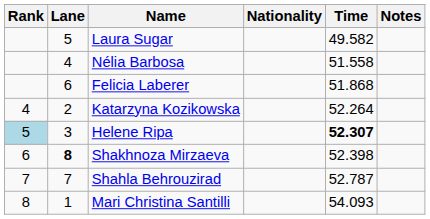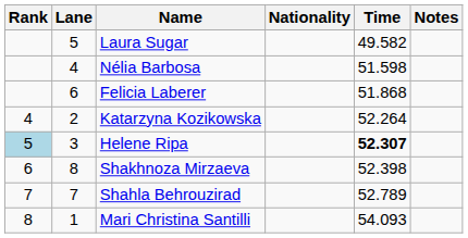Nélia Barbosa | Time: 51.558 -> 51.598
Shakhnoza Mirzaeva | Lane: bold -> normal
Shahla Behrouzirad | Time: 52.787 -> 52.789
